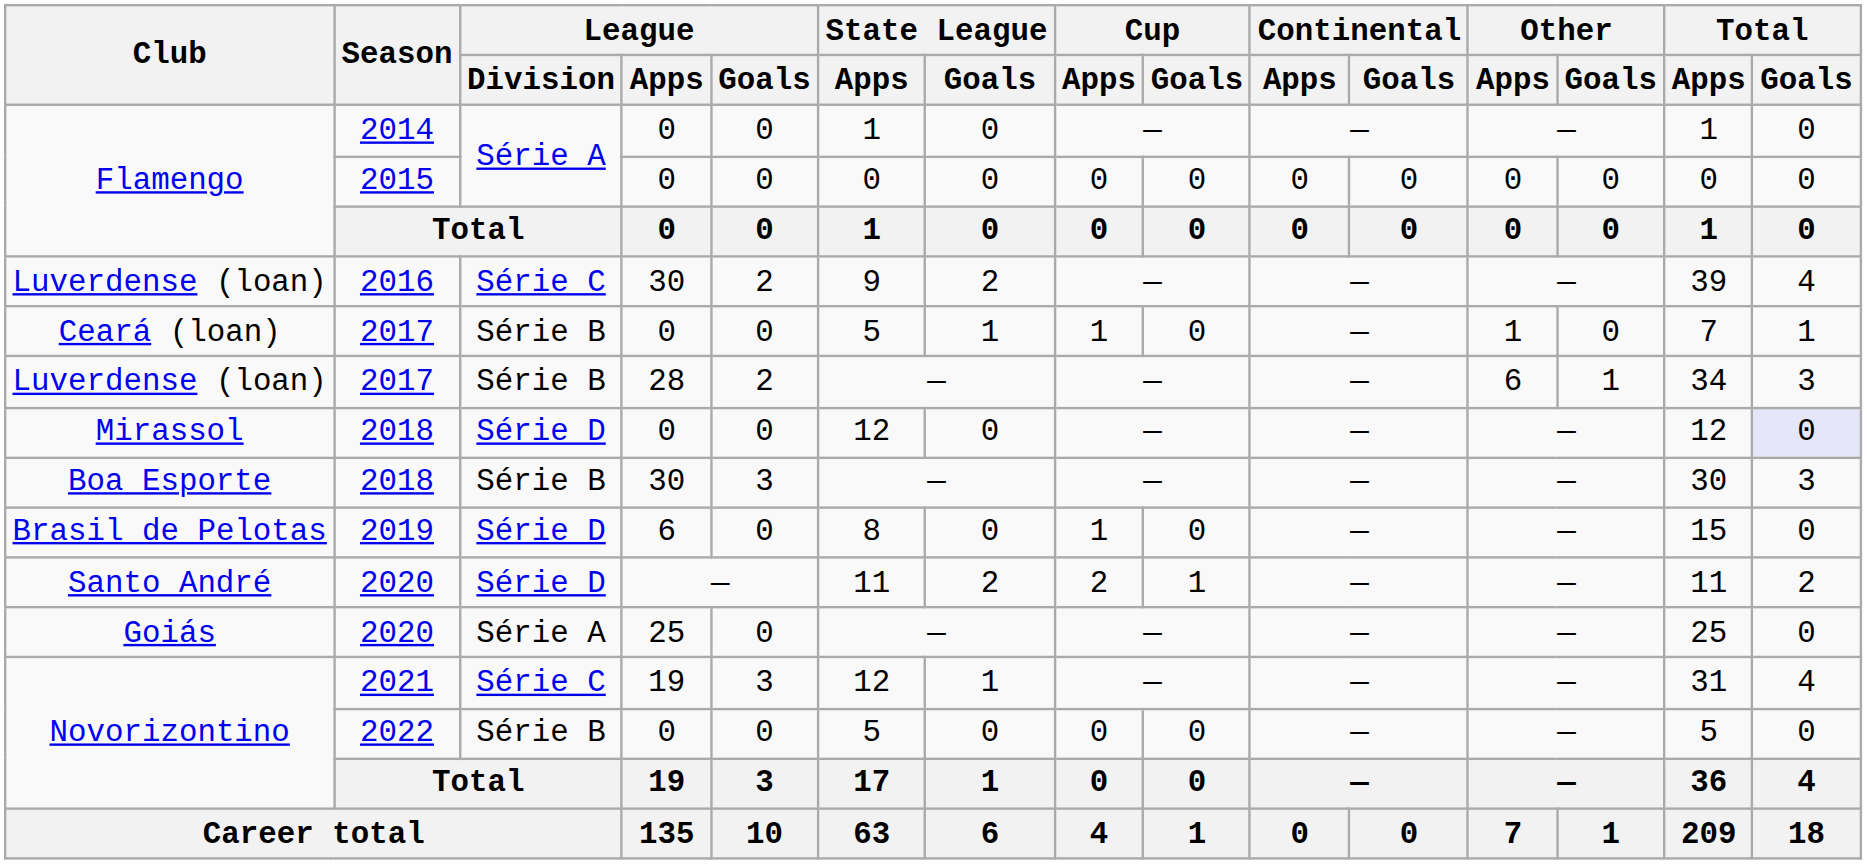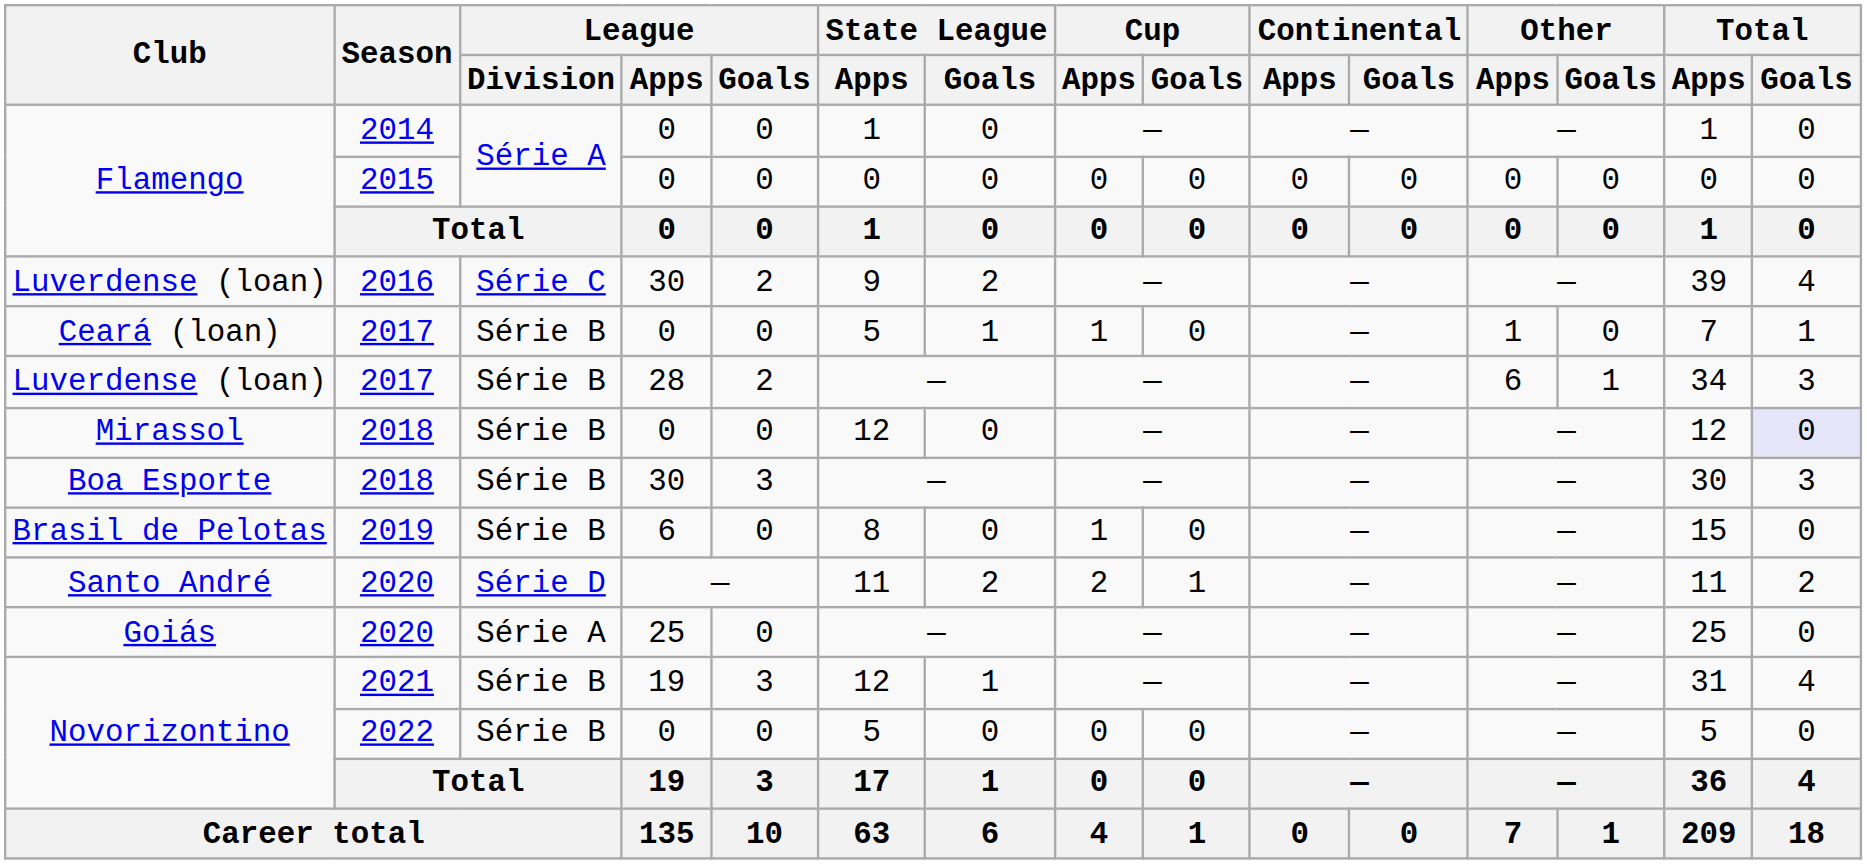Mirassol | League / Division: Série D -> Série B
Brasil de Pelotas | League / Division: Série D -> Série B
Novorizontino / 2021 | League / Division: Série C -> Série B
